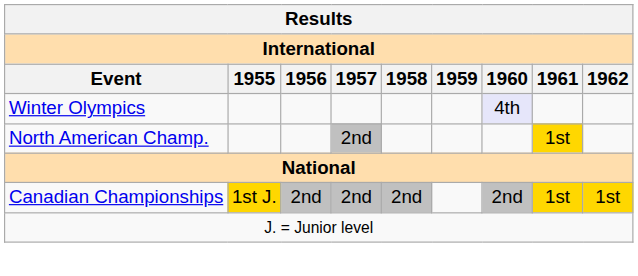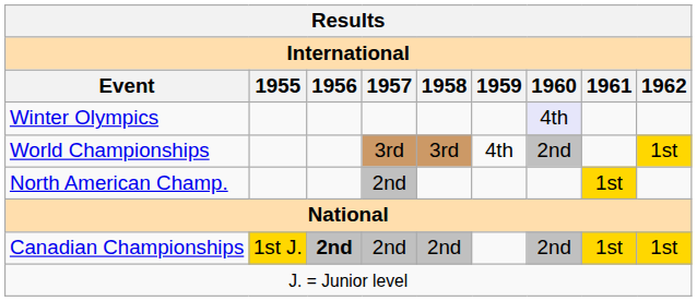+ row: World Championships | 3rd | 3rd | 4th | 2nd | 1st
Canadian Championships | 1956: normal -> bold
